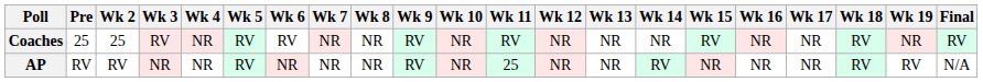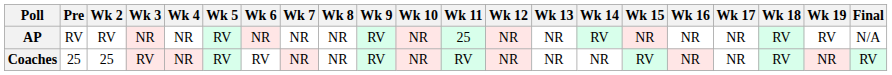rows swapped: AP <-> Coaches
